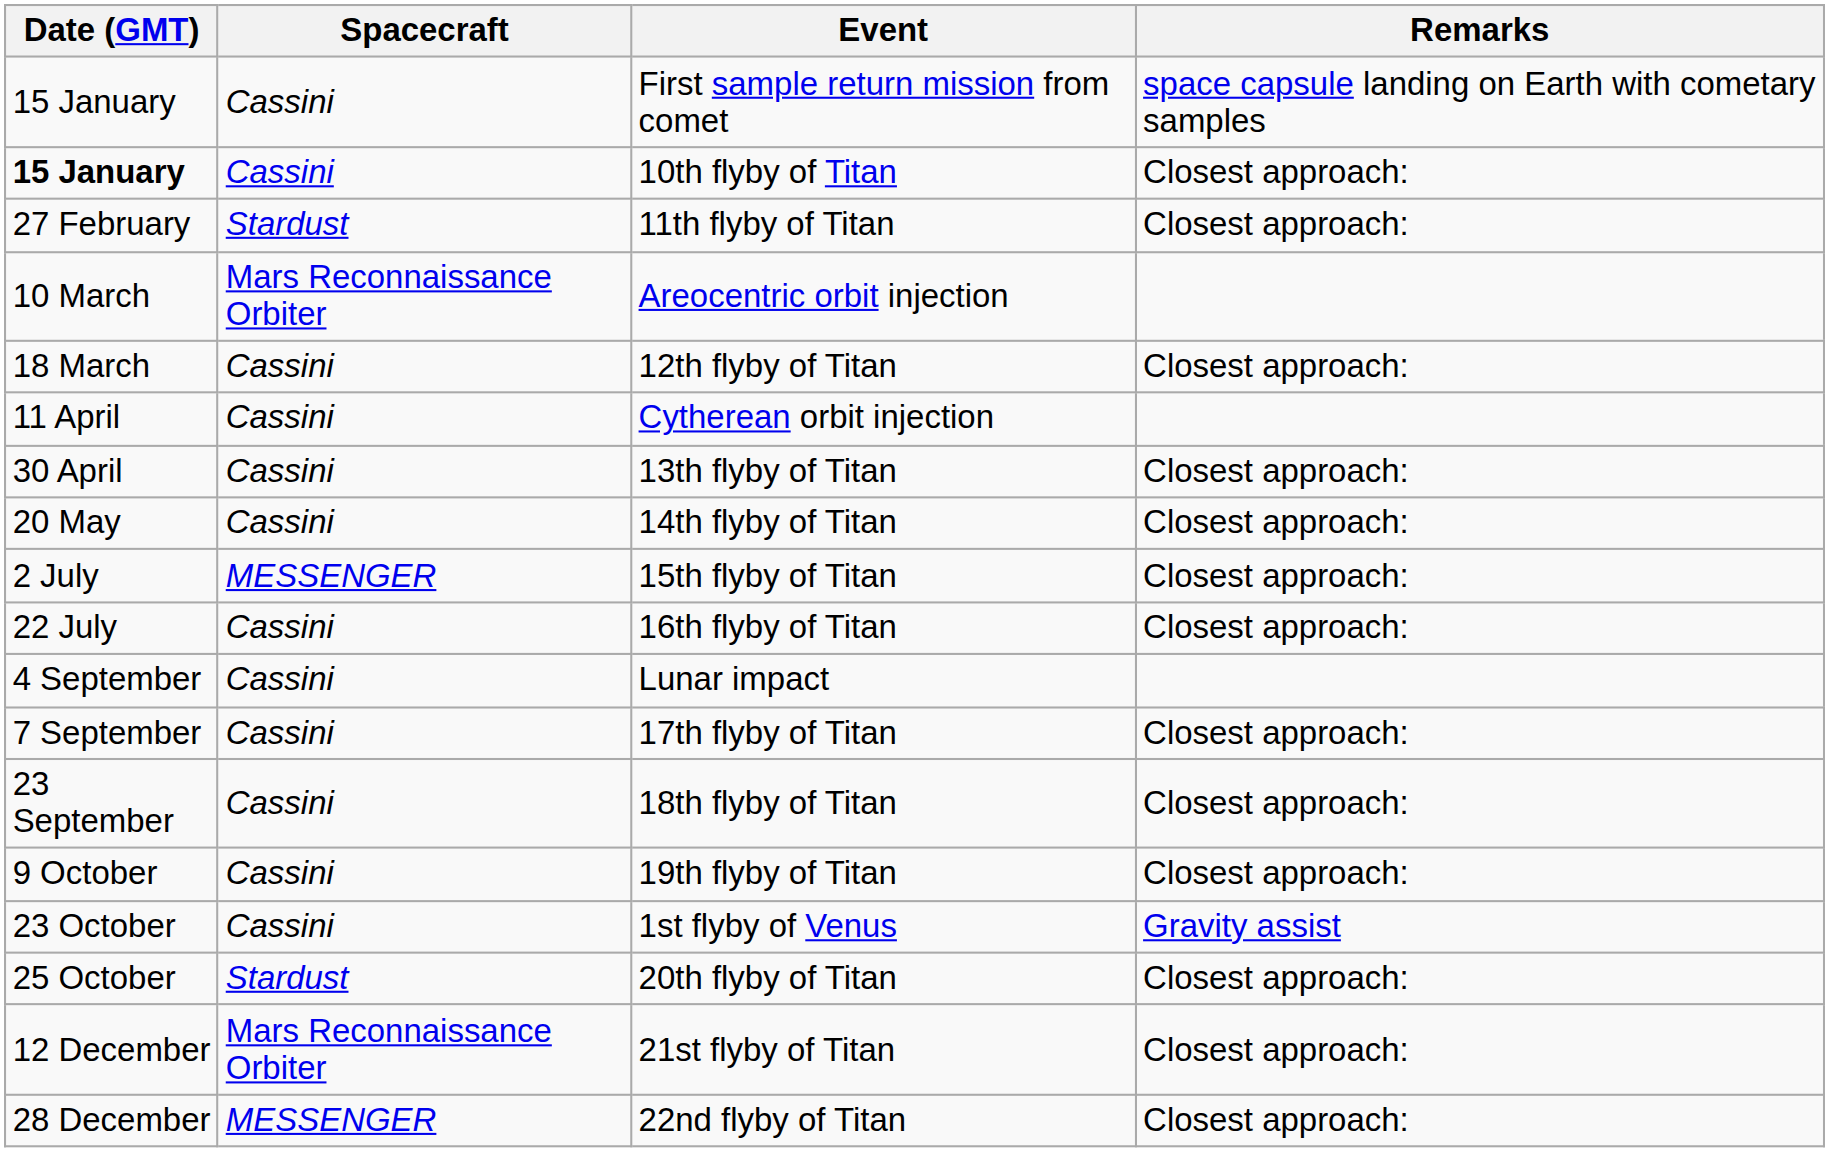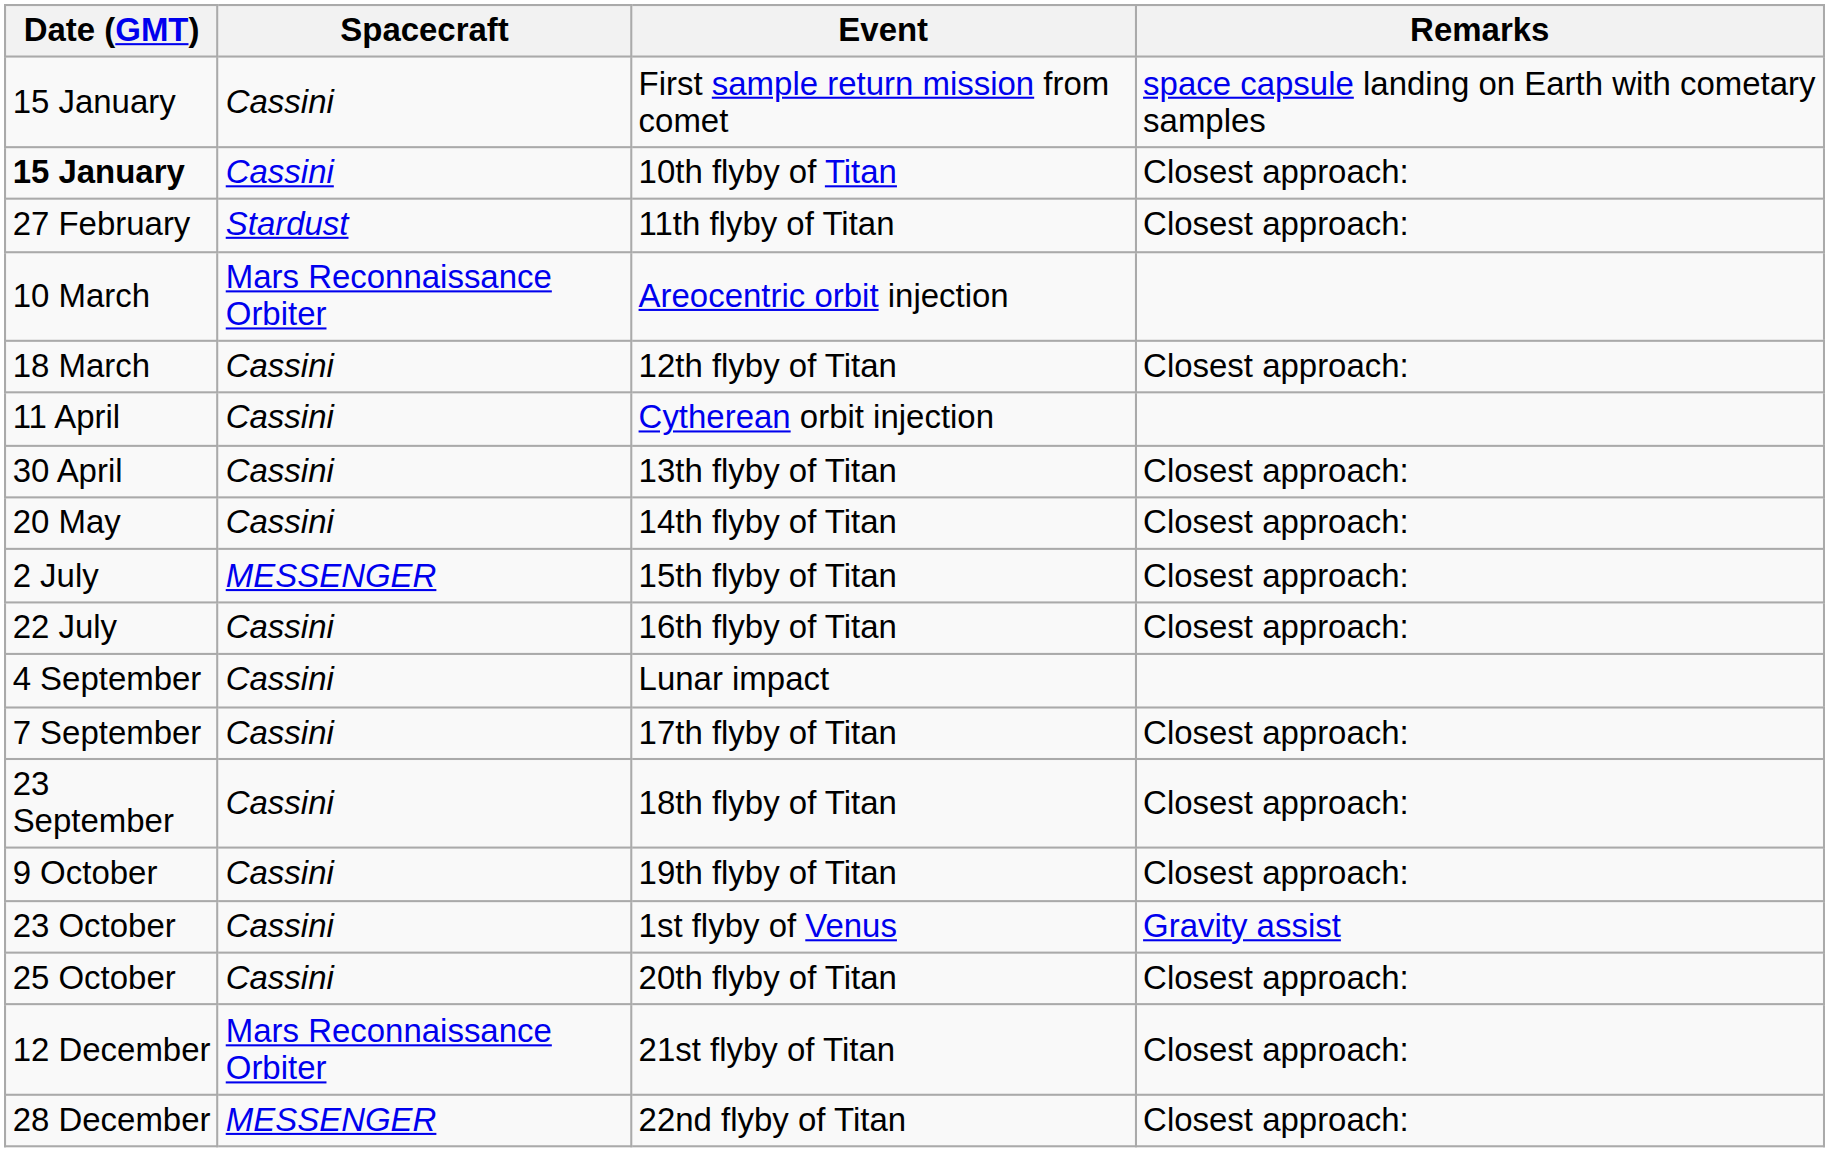20th flyby of Titan | Spacecraft: Stardust -> Cassini
